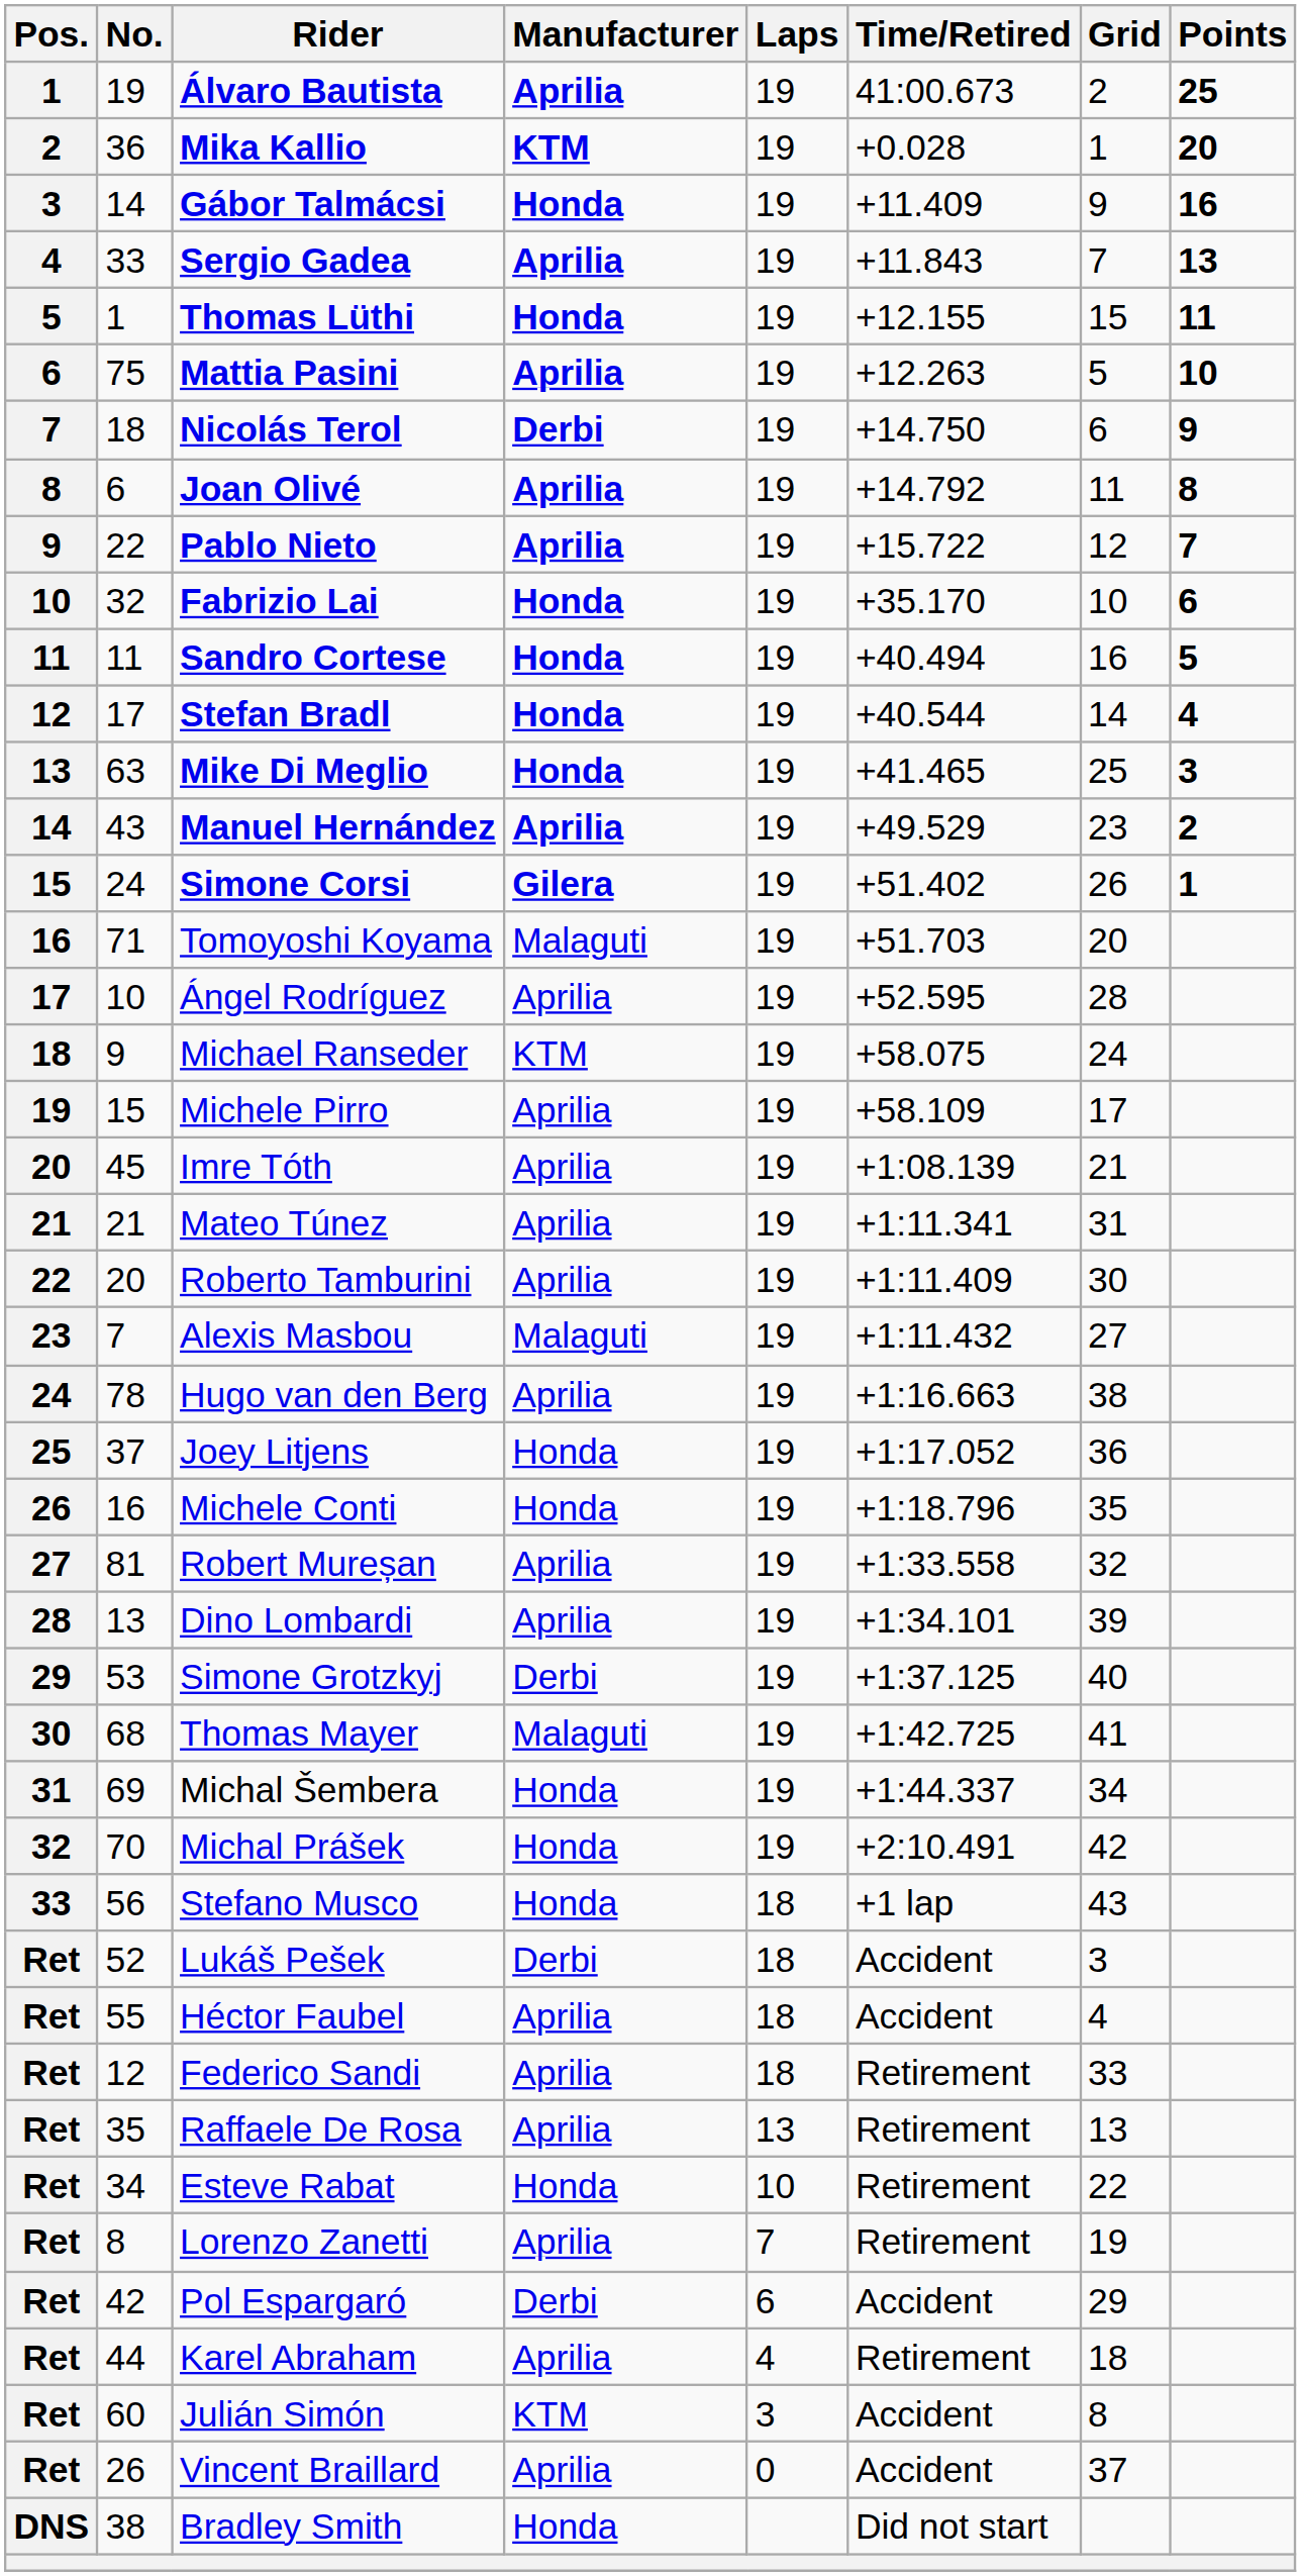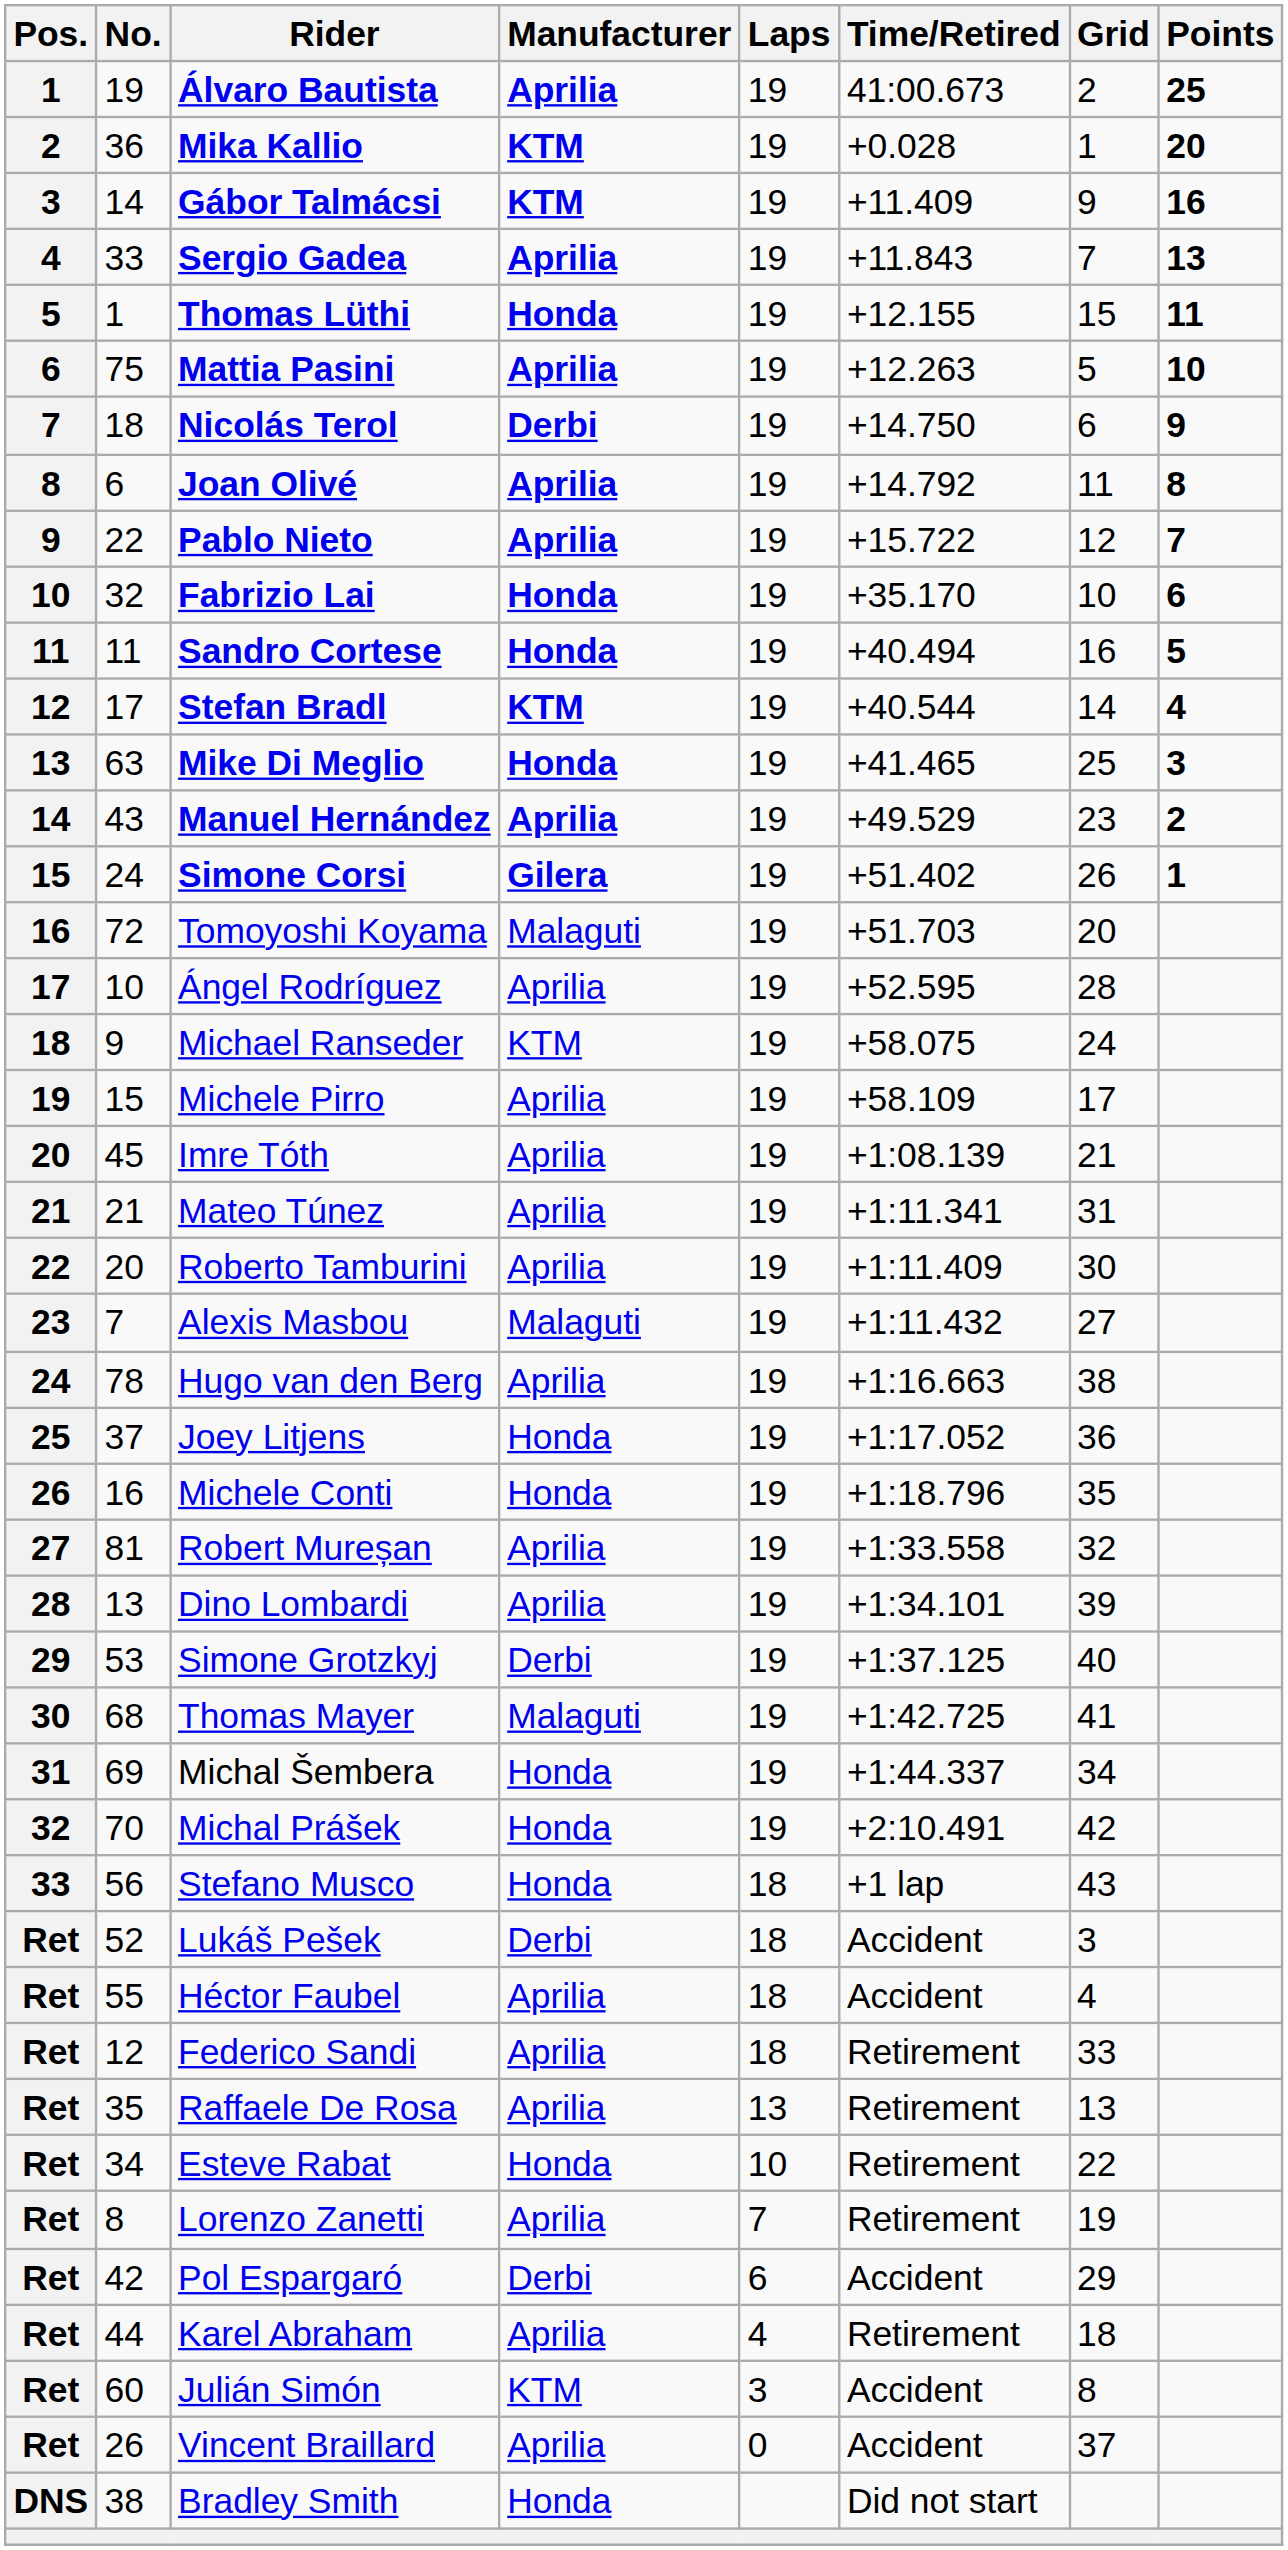Gábor Talmácsi | Manufacturer: Honda -> KTM
Stefan Bradl | Manufacturer: Honda -> KTM
Tomoyoshi Koyama | No.: 71 -> 72
